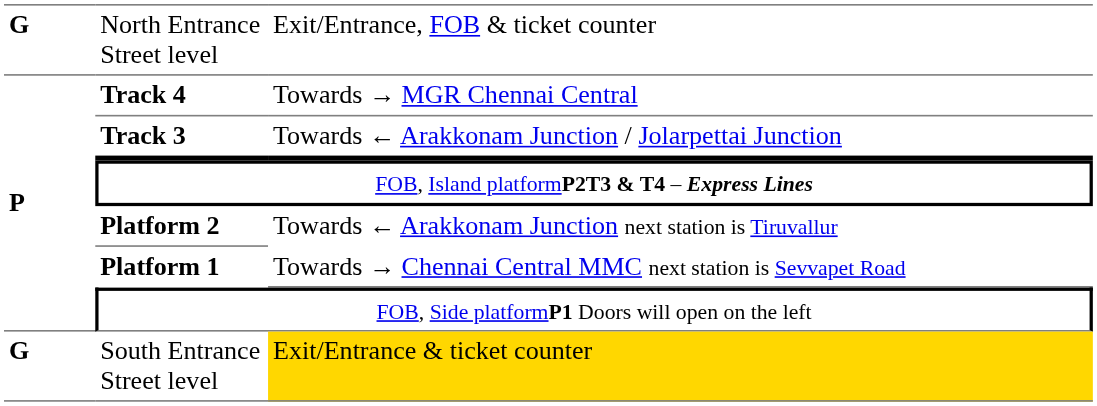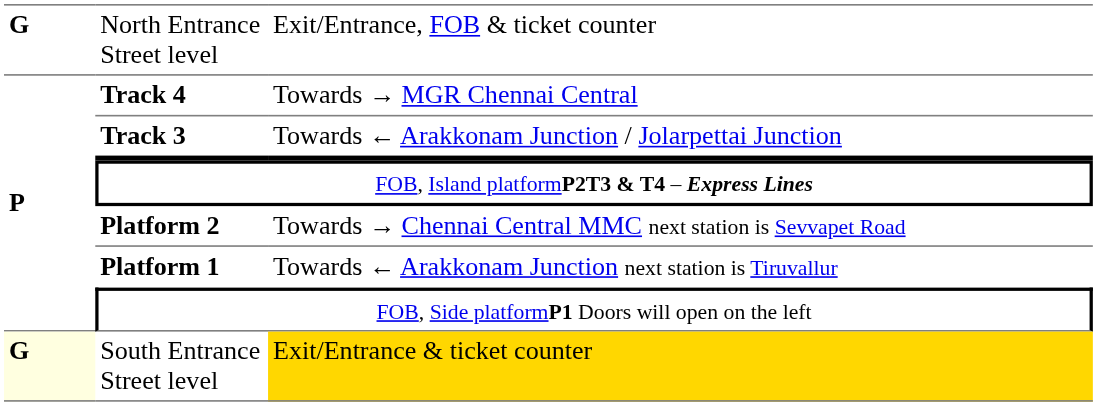Platform 2 | column 3: Towards ← Arakkonam Junction next station is Tiruvallur -> Towards → Chennai Central MMC next station is Sevvapet Road
Platform 1 | column 3: Towards → Chennai Central MMC next station is Sevvapet Road -> Towards ← Arakkonam Junction next station is Tiruvallur
South Entrance Street level | column 1: no background -> lightyellow background
